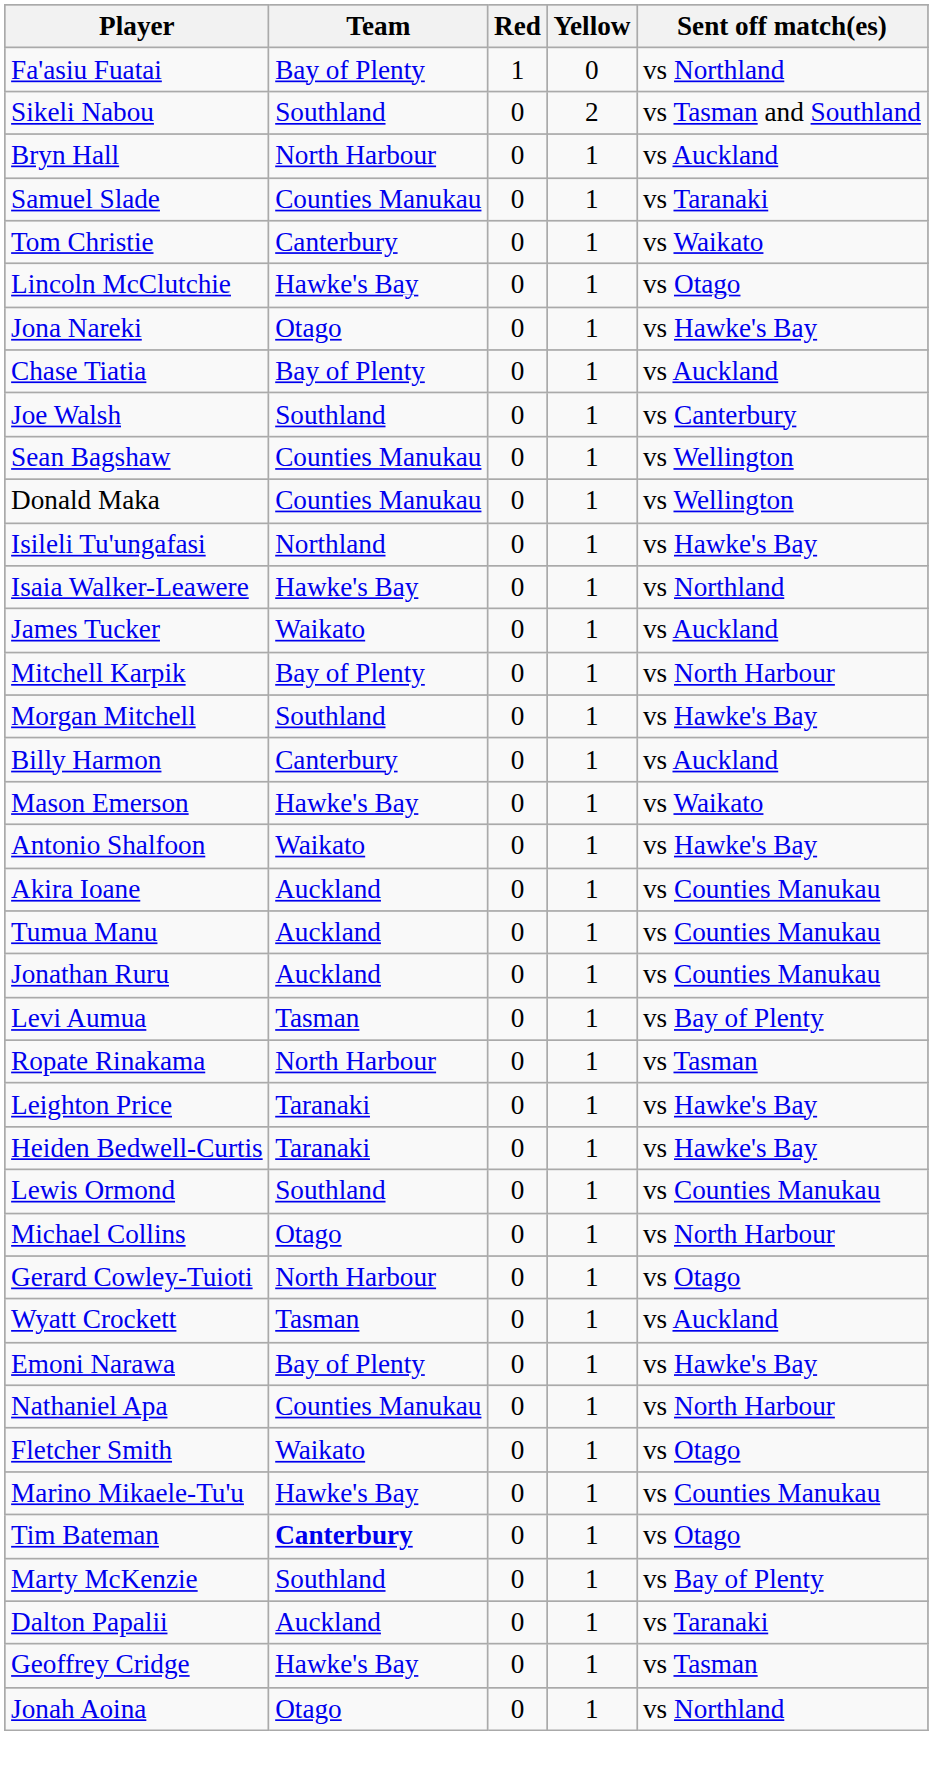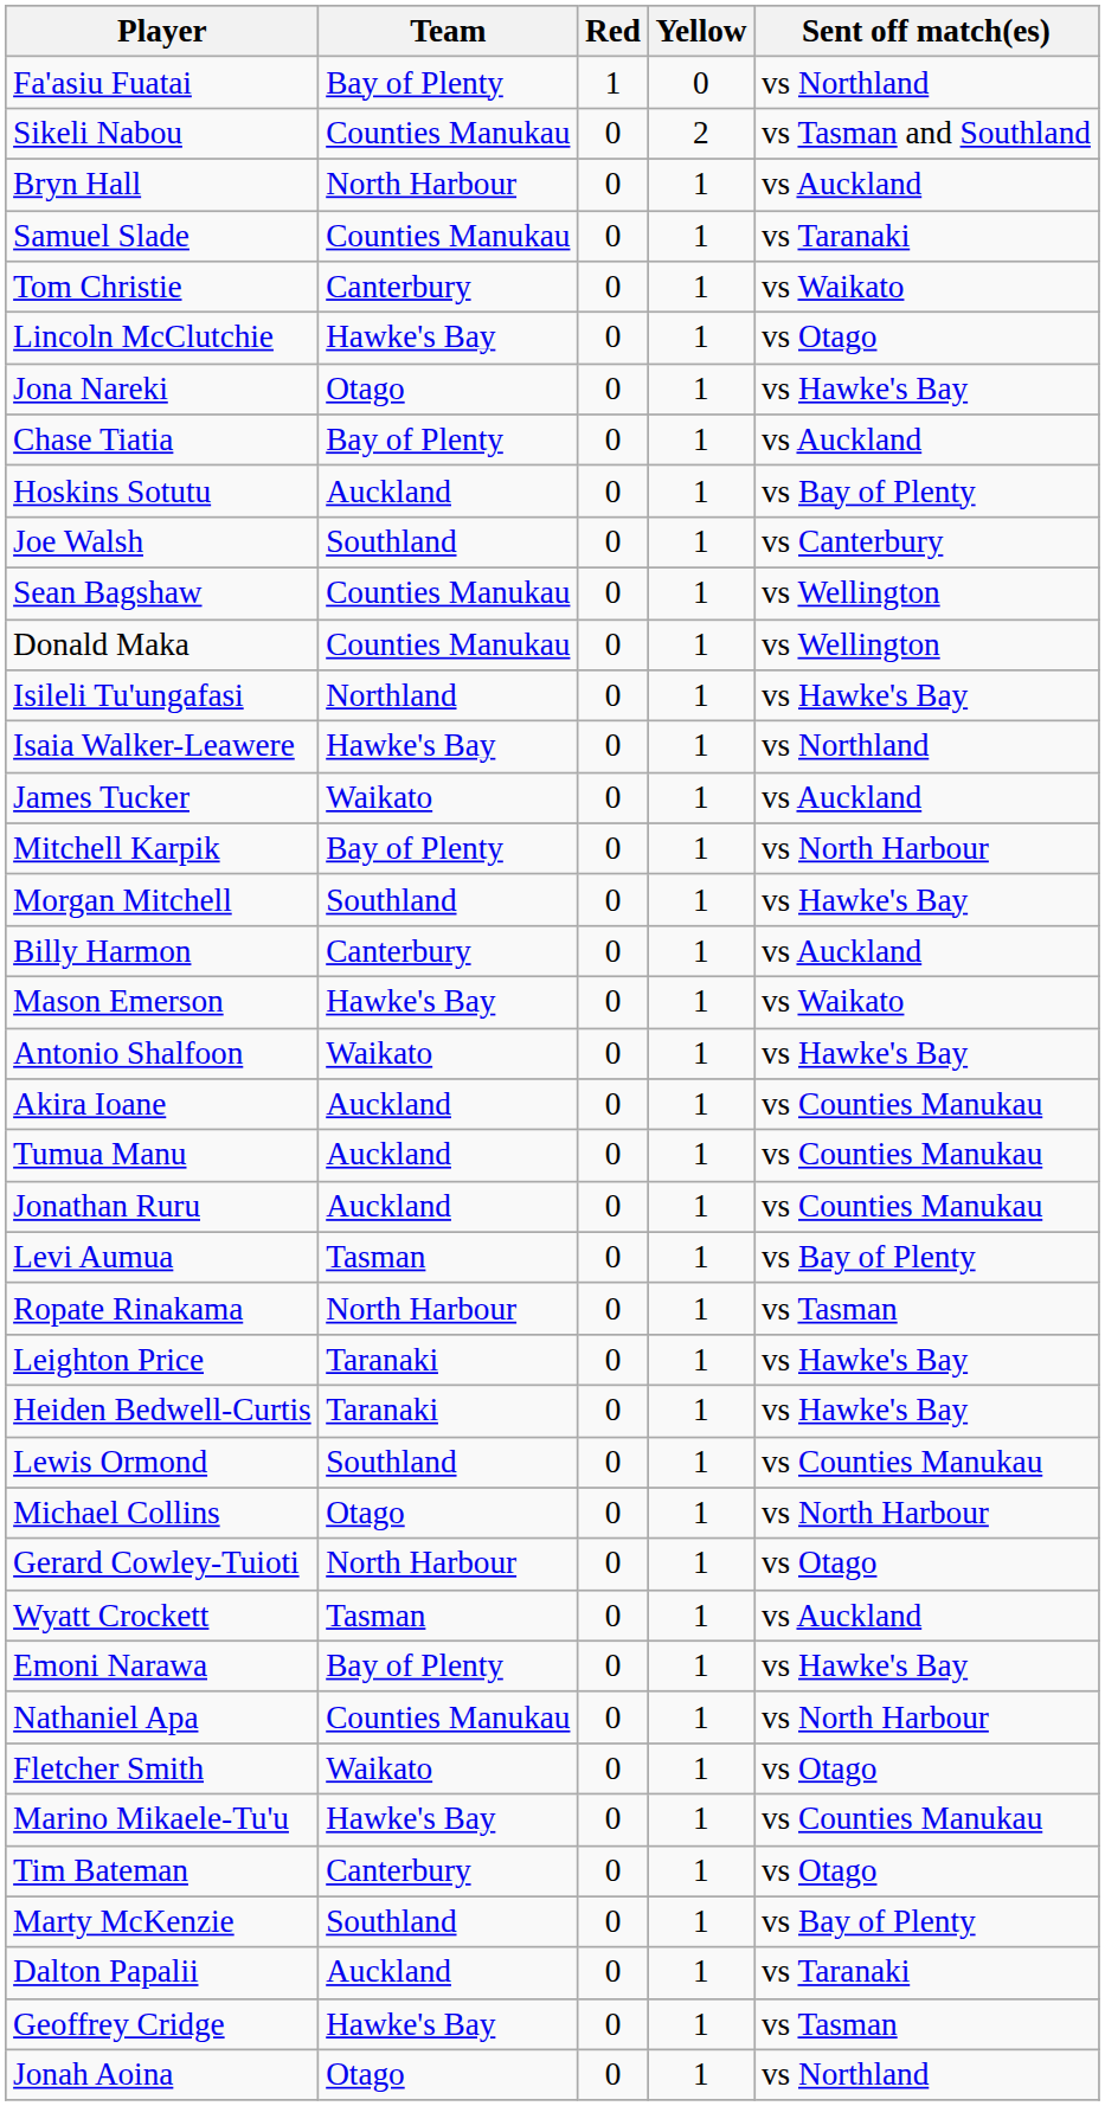Sikeli Nabou | Team: Southland -> Counties Manukau
+ row: Hoskins Sotutu | Auckland | 0 | 1 | vs Bay of Plenty
Tim Bateman | Team: bold -> normal
